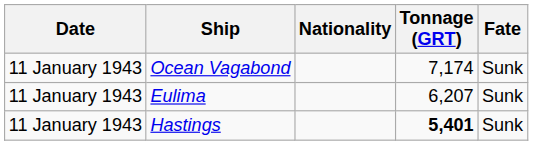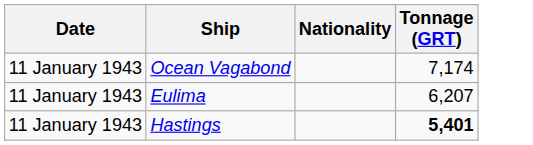- column: Fate | Sunk | Sunk | Sunk
